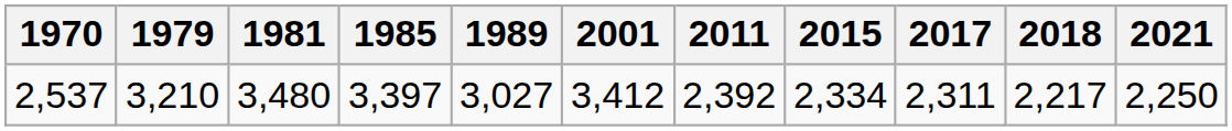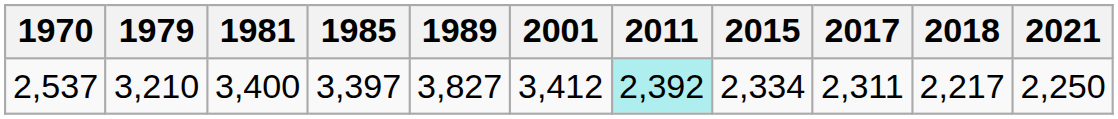2,537 | 1981: 3,480 -> 3,400
2,537 | 1989: 3,027 -> 3,827
2,537 | 2011: no background -> paleturquoise background
